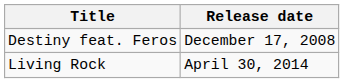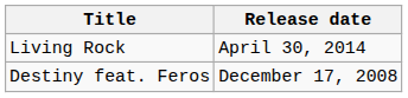rows swapped: Destiny feat. Feros <-> Living Rock
